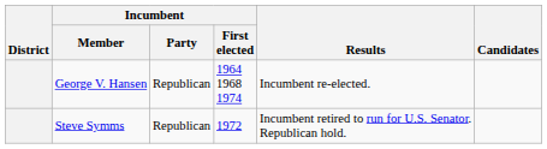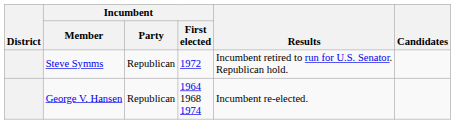rows swapped: Steve Symms <-> George V. Hansen
